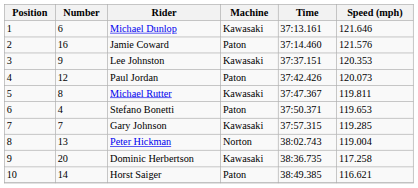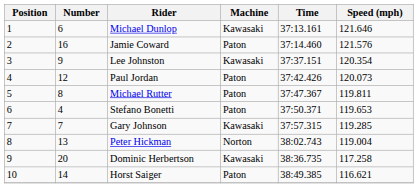Lee Johnston | Speed (mph): 120.353 -> 120.354
Michael Rutter | Machine: Kawasaki -> Paton
